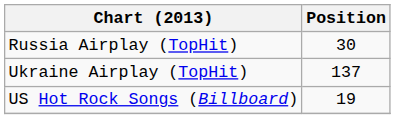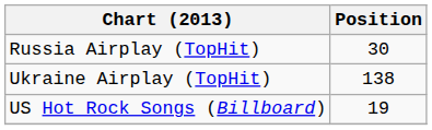Ukraine Airplay (TopHit) | Position: 137 -> 138
